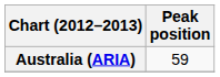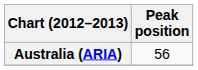Australia (ARIA) | Peak position: 59 -> 56
